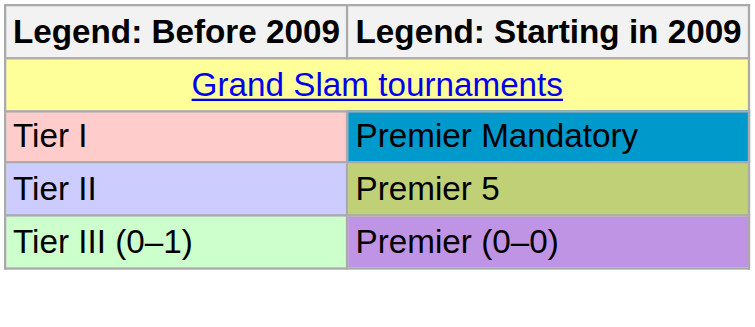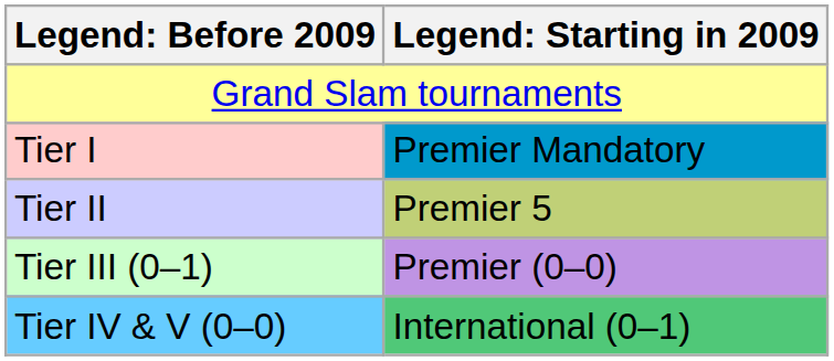+ row: Tier IV & V (0–0) | International (0–1)
